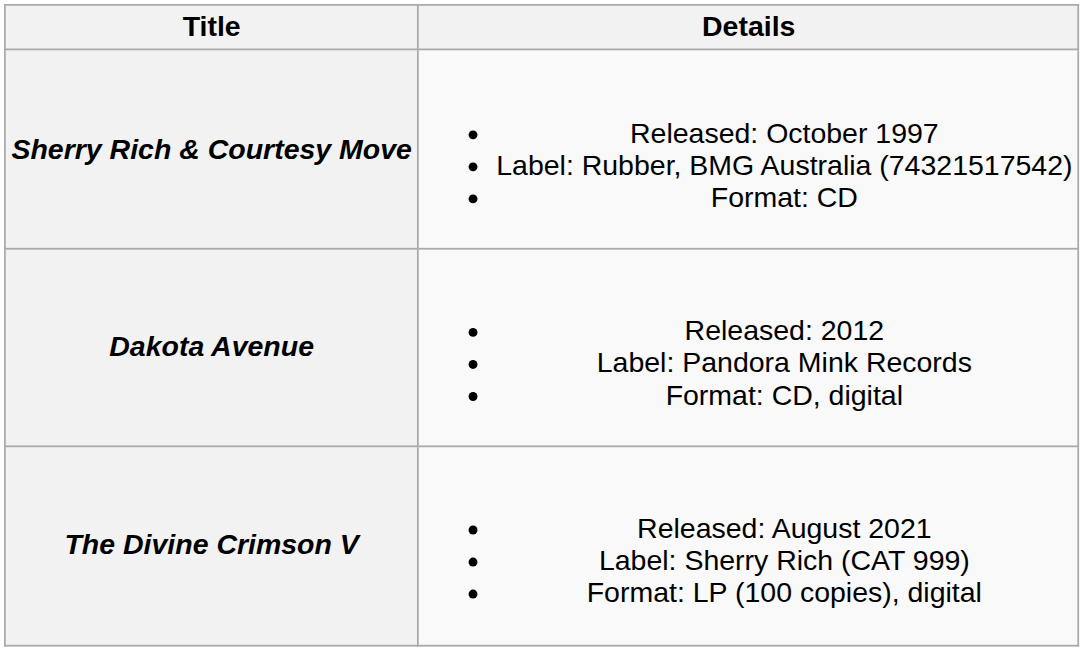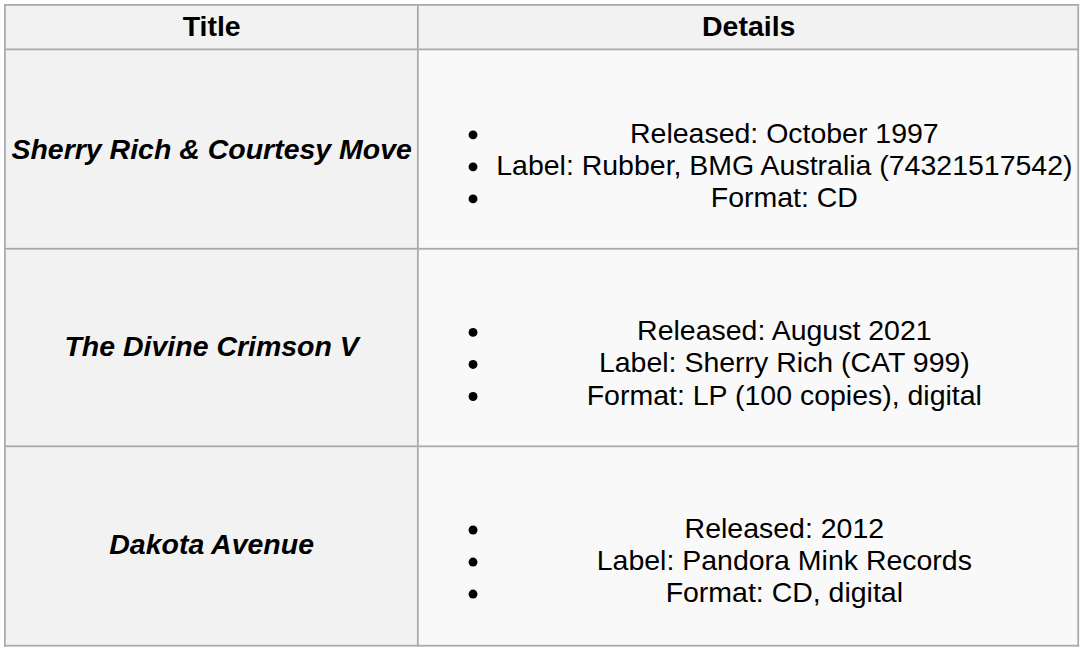rows swapped: Dakota Avenue <-> The Divine Crimson V
